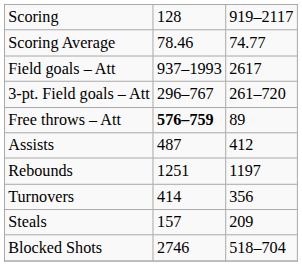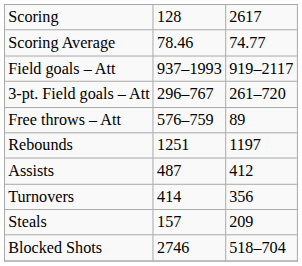Scoring | column 3: 919–2117 -> 2617
Field goals – Att | column 3: 2617 -> 919–2117
Free throws – Att | column 2: bold -> normal
rows swapped: Rebounds <-> Assists
